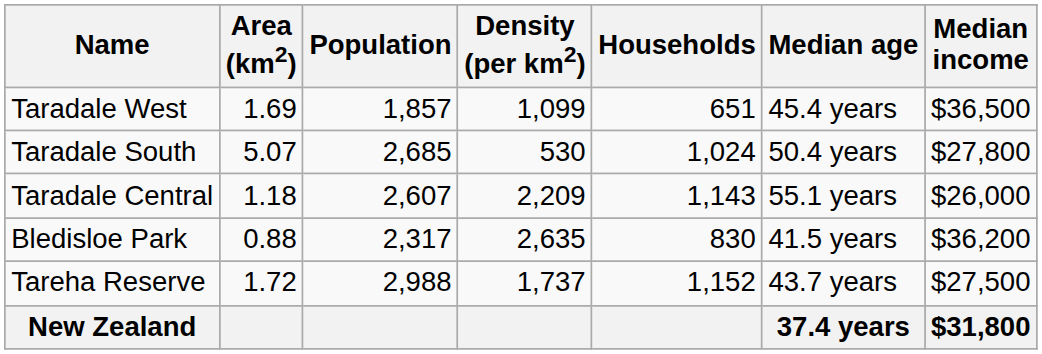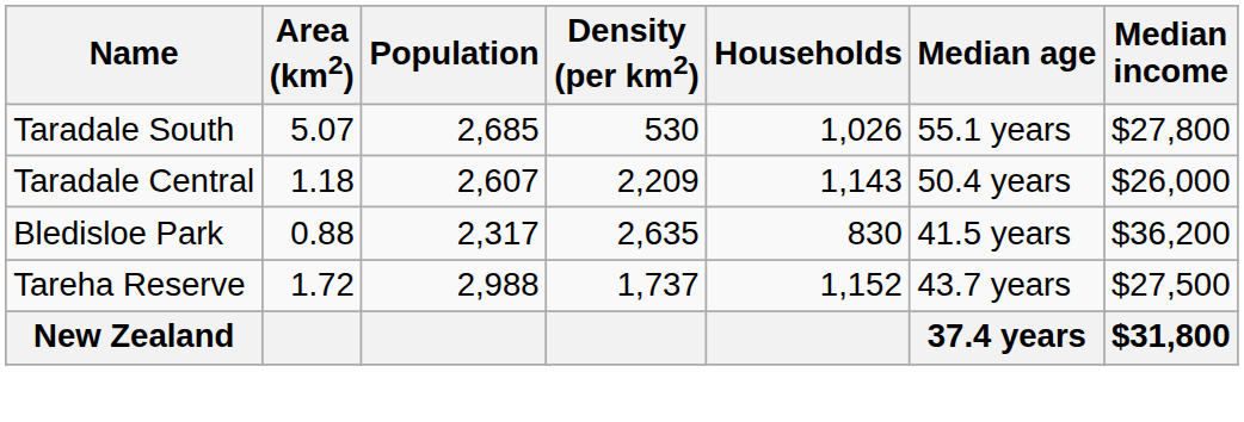- row: Taradale West | 1.69 | 1,857 | 1,099 | 651 | 45.4 years | $36,500
Taradale South | Households: 1,024 -> 1,026
Taradale South | Median age: 50.4 years -> 55.1 years
Taradale Central | Median age: 55.1 years -> 50.4 years
